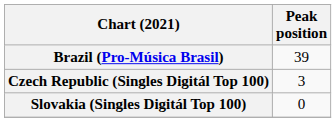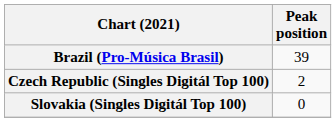Czech Republic (Singles Digitál Top 100) | Peak position: 3 -> 2
